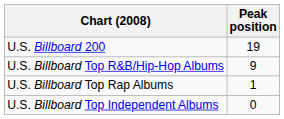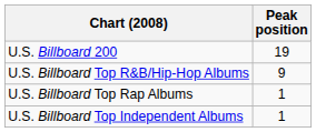U.S. Billboard Top Independent Albums | Peak position: 0 -> 1
